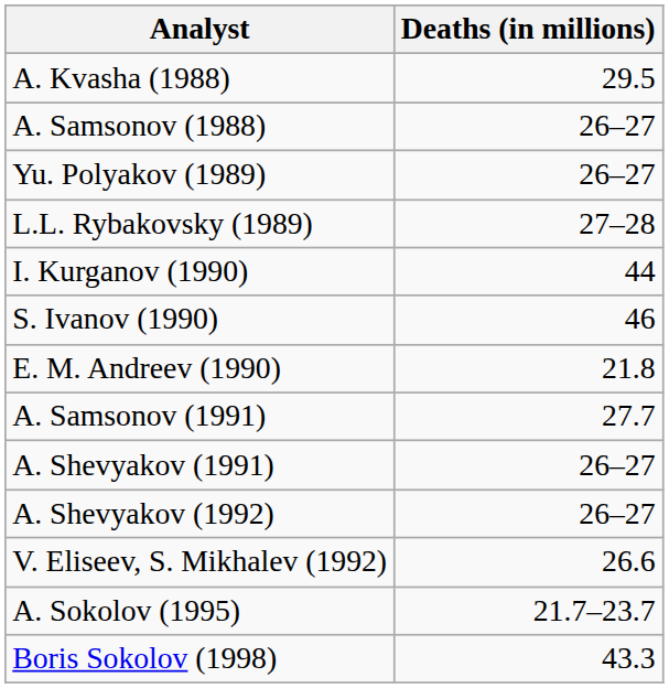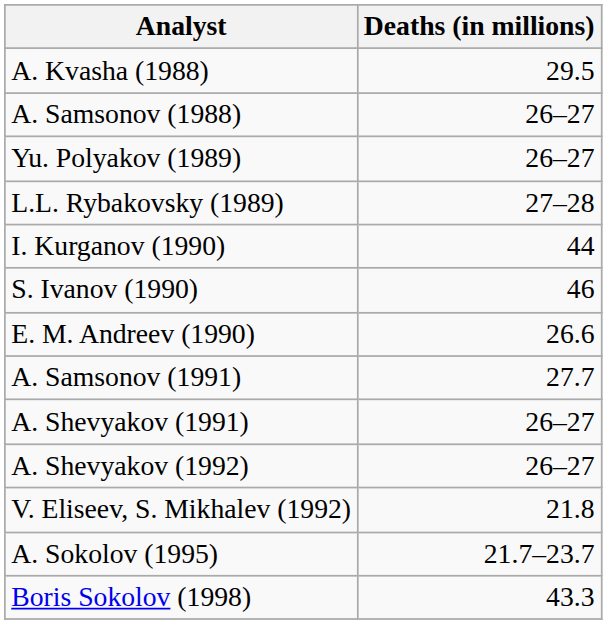E. M. Andreev (1990) | Deaths (in millions): 21.8 -> 26.6
V. Eliseev, S. Mikhalev (1992) | Deaths (in millions): 26.6 -> 21.8
